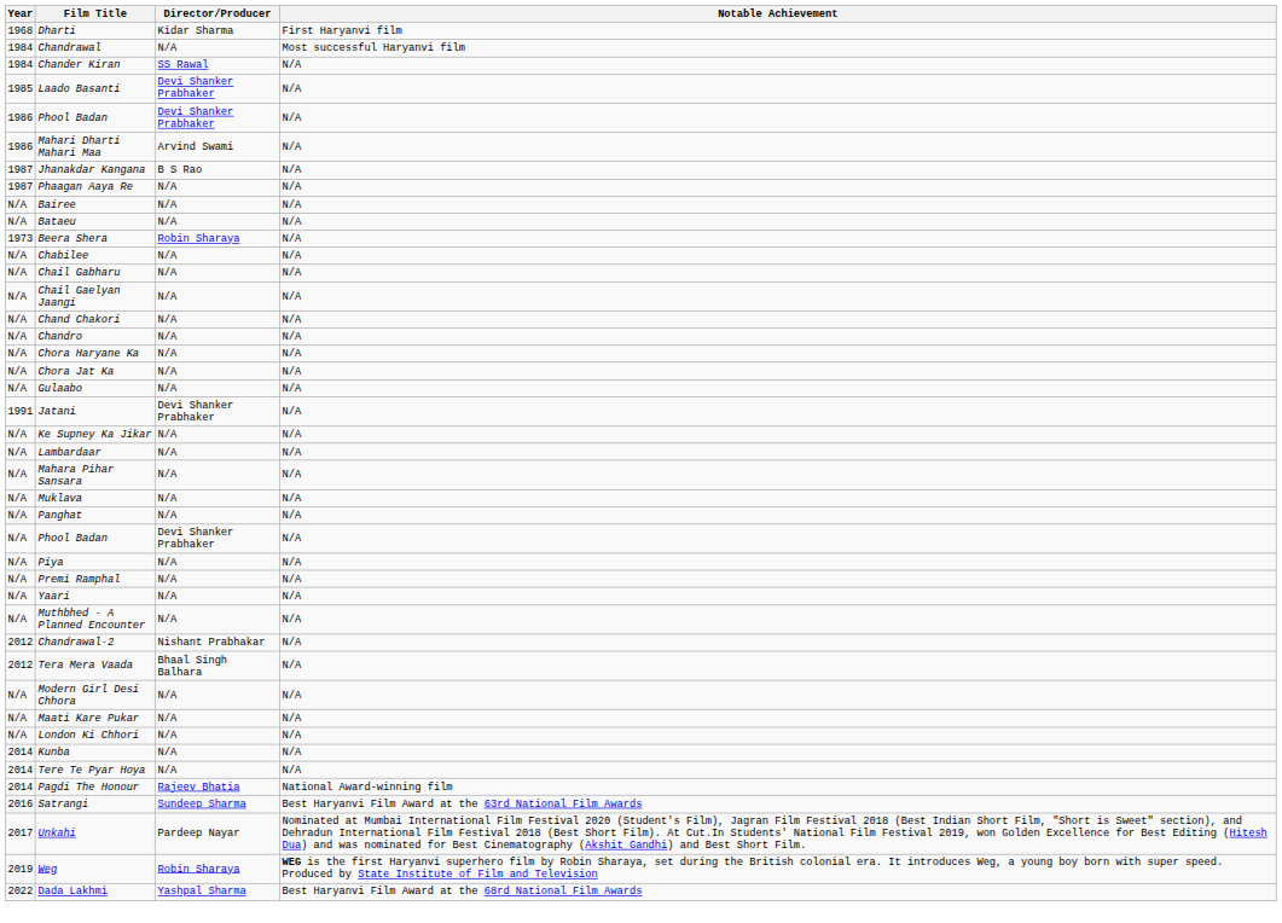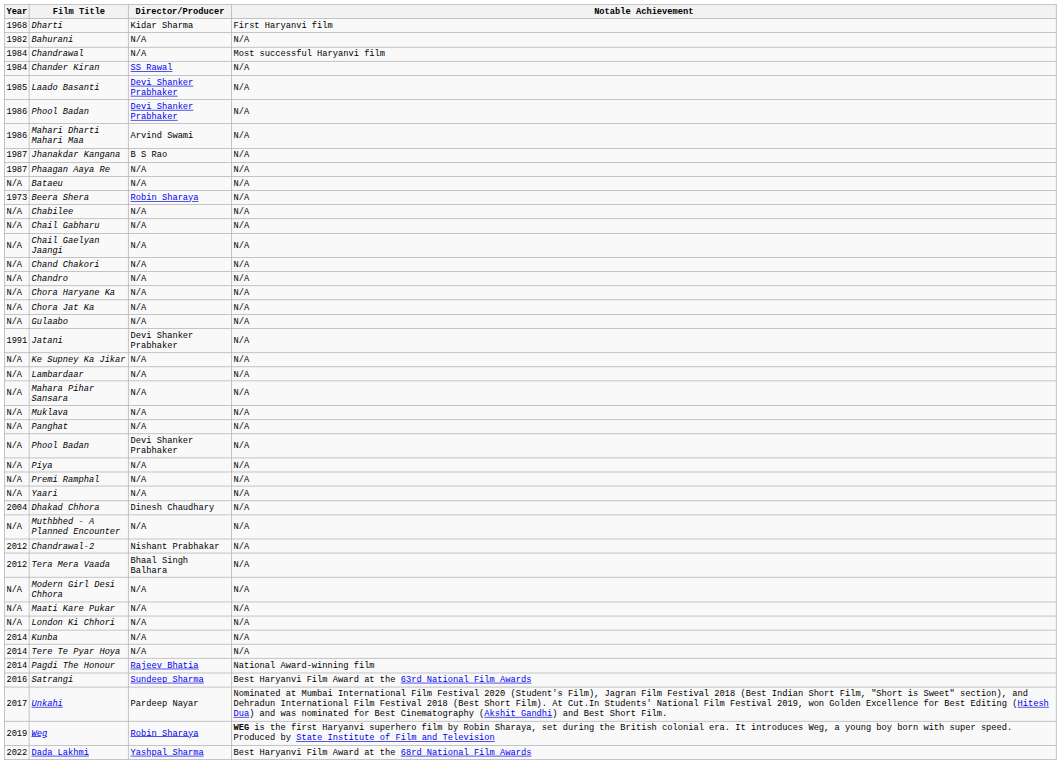+ row: 1982 | Bahurani | N/A | N/A
- row: N/A | Bairee | N/A | N/A
+ row: 2004 | Dhakad Chhora | Dinesh Chaudhary | N/A
